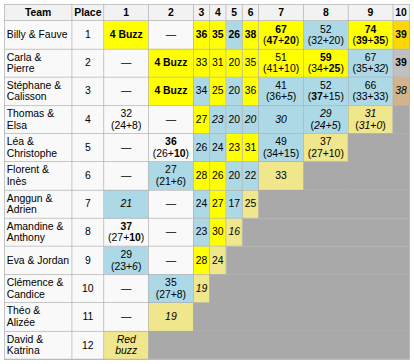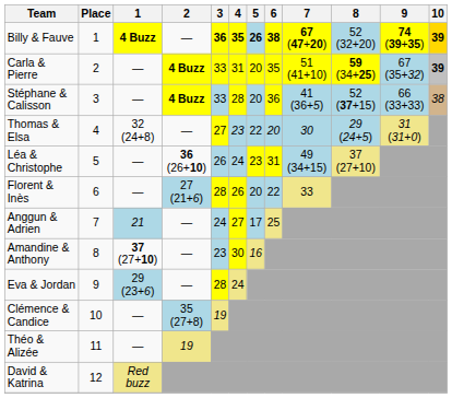Stéphane & Calisson | 3: 34 -> 33
Stéphane & Calisson | 4: 25 -> 28
Thomas & Elsa | 5: 20 -> 22
